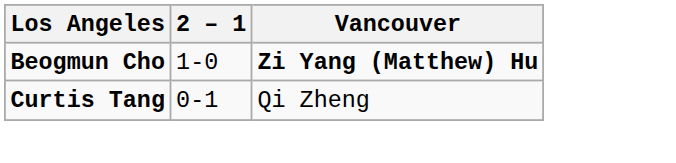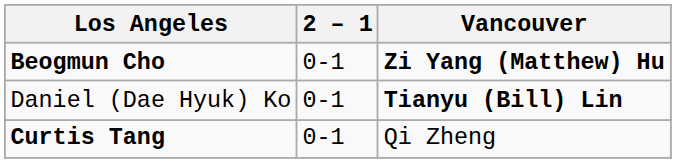Beogmun Cho | 2 – 1: 1-0 -> 0-1
+ row: Daniel (Dae Hyuk) Ko | 0-1 | Tianyu (Bill) Lin
